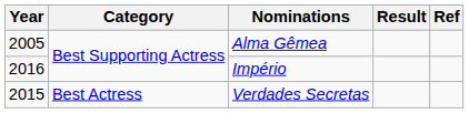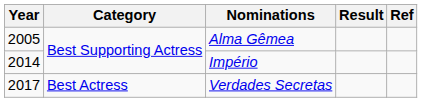Império | Year: 2016 -> 2014
Verdades Secretas | Year: 2015 -> 2017
